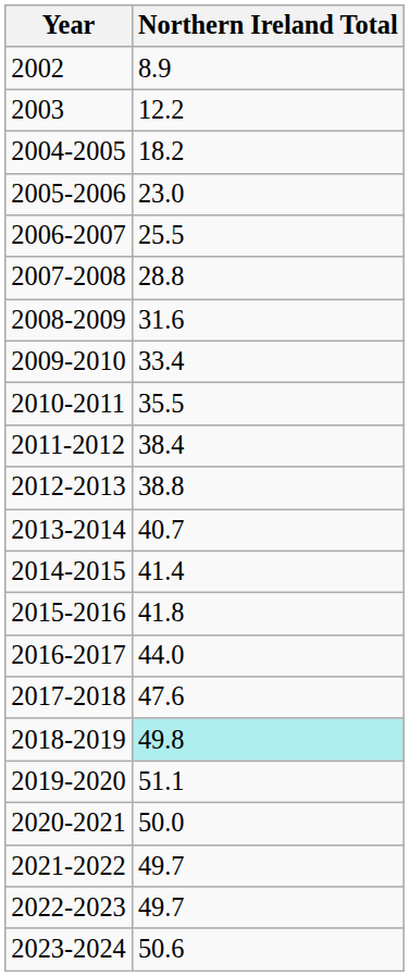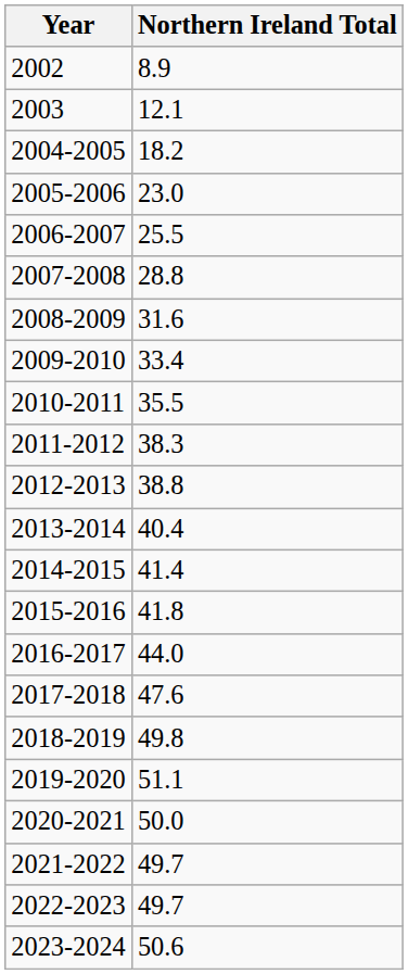2003 | Northern Ireland Total: 12.2 -> 12.1
2011-2012 | Northern Ireland Total: 38.4 -> 38.3
2013-2014 | Northern Ireland Total: 40.7 -> 40.4
2018-2019 | Northern Ireland Total: paleturquoise background -> no background
